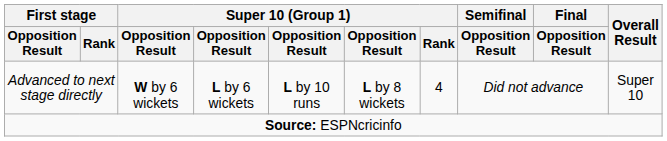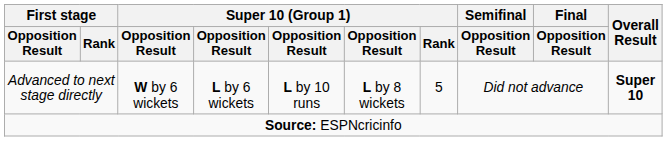Advanced to next stage directly | Super 10 (Group 1) / Rank: 4 -> 5
Advanced to next stage directly | Overall Result: normal -> bold
